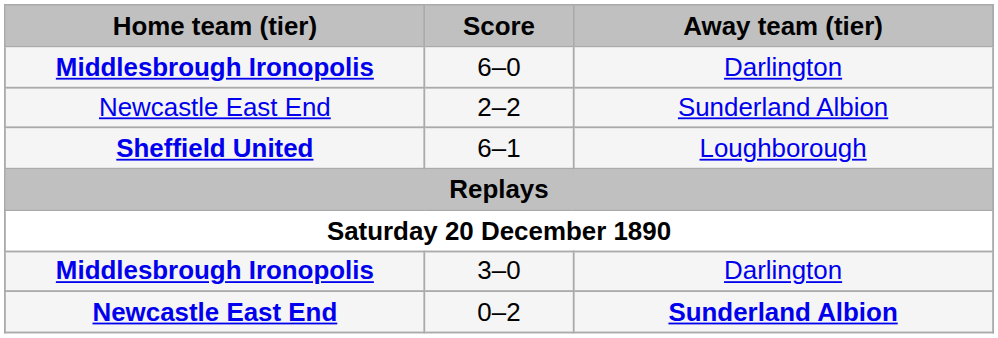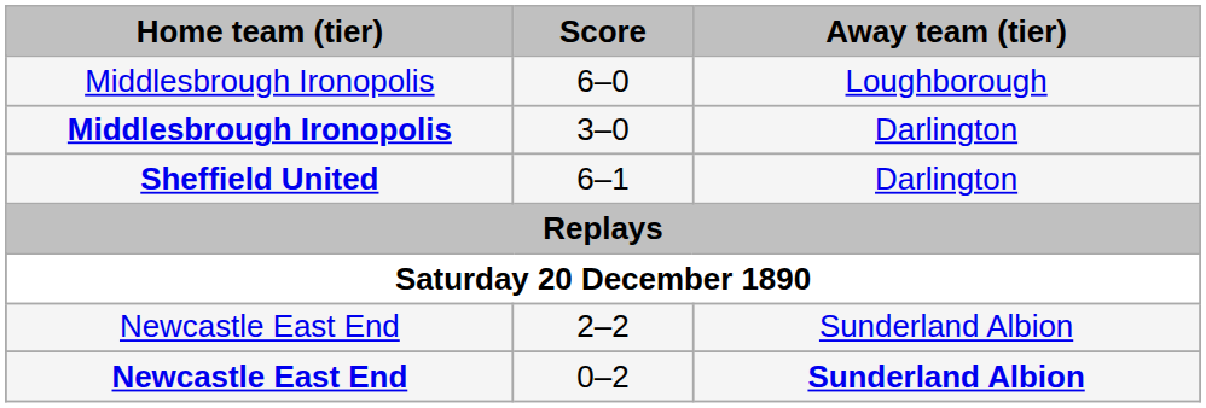6–0 | Home team (tier): bold -> normal
6–0 | Away team (tier): Darlington -> Loughborough
rows swapped: 2–2 <-> 3–0
6–1 | Away team (tier): Loughborough -> Darlington
